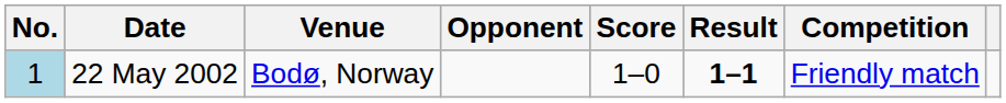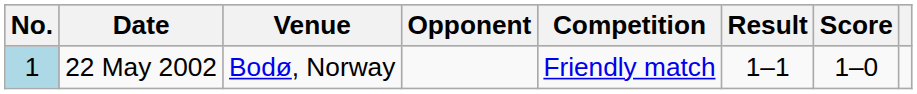columns swapped: Score <-> Competition
22 May 2002 | Result: bold -> normal
